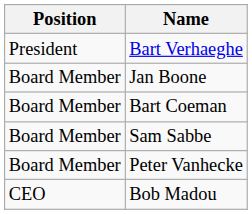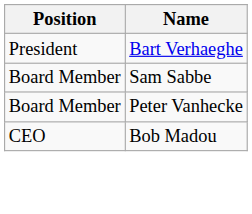- row: Board Member | Jan Boone
- row: Board Member | Bart Coeman
